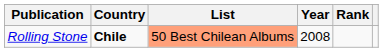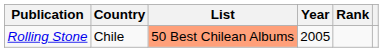Rolling Stone | Country: bold -> normal
Rolling Stone | Year: 2008 -> 2005
